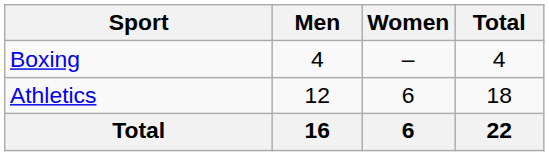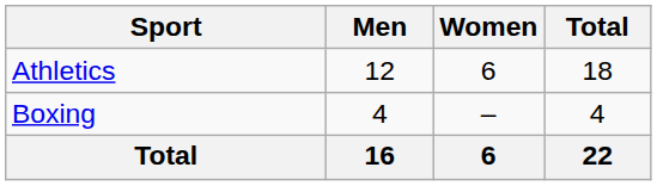rows swapped: Athletics <-> Boxing
